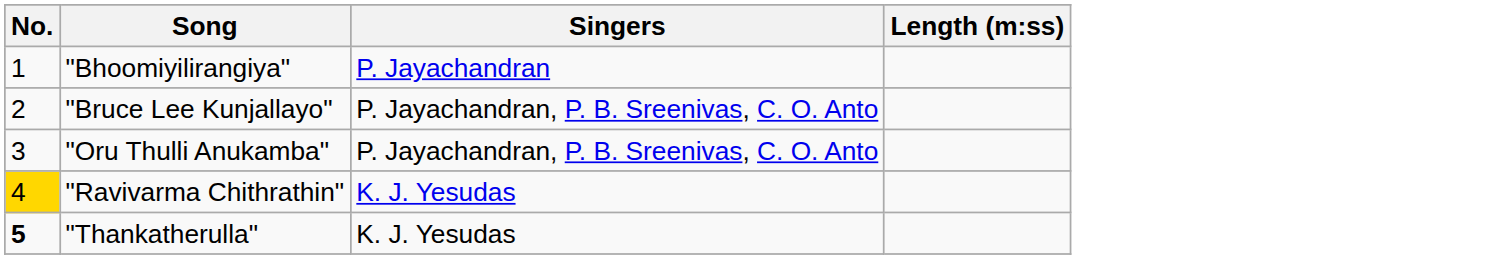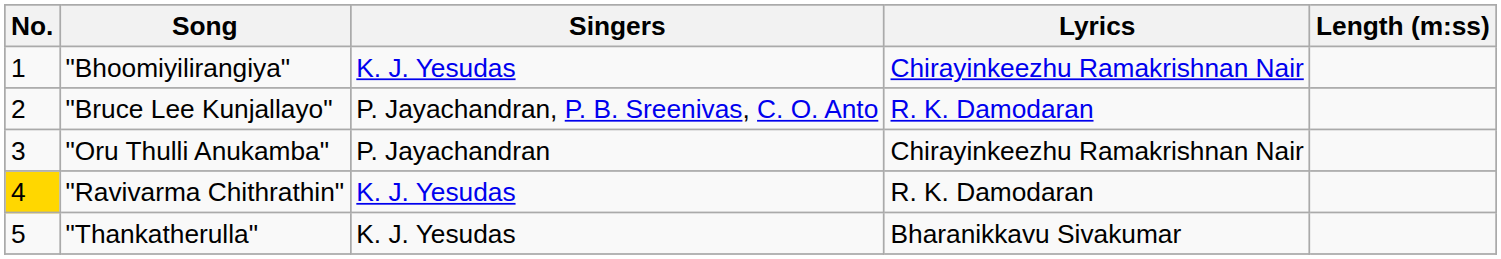+ column: Lyrics | Chirayinkeezhu Ramakrishnan Nair | R. K. Damodaran | Chirayinkeezhu Ramakrishnan Nair | R. K. Damodaran | Bharanikkavu Sivakumar
"Bhoomiyilirangiya" | Singers: P. Jayachandran -> K. J. Yesudas
"Oru Thulli Anukamba" | Singers: P. Jayachandran, P. B. Sreenivas, C. O. Anto -> P. Jayachandran
"Thankatherulla" | No.: bold -> normal
